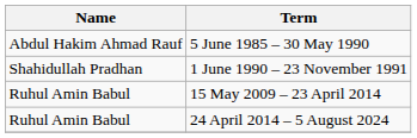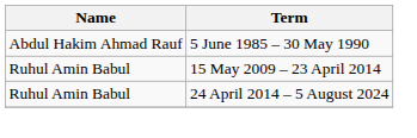- row: Shahidullah Pradhan | 1 June 1990 – 23 November 1991
